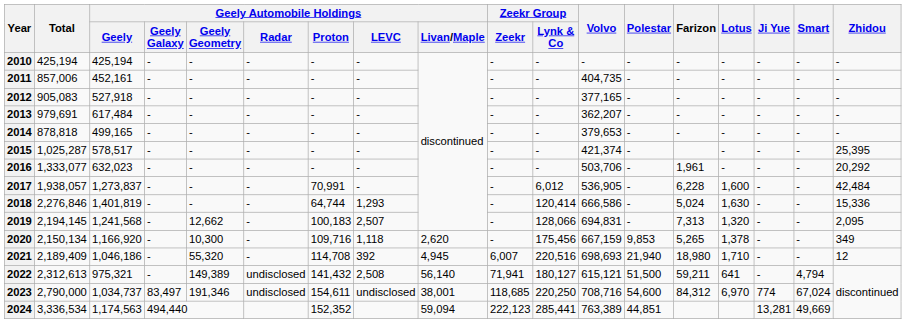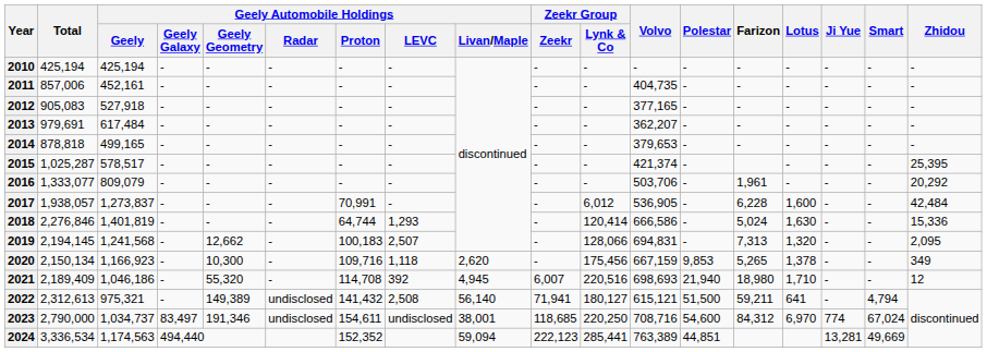2016 | Geely Automobile Holdings / Geely: 632,023 -> 809,079
2020 | Geely Automobile Holdings / Geely: 1,166,920 -> 1,166,923
